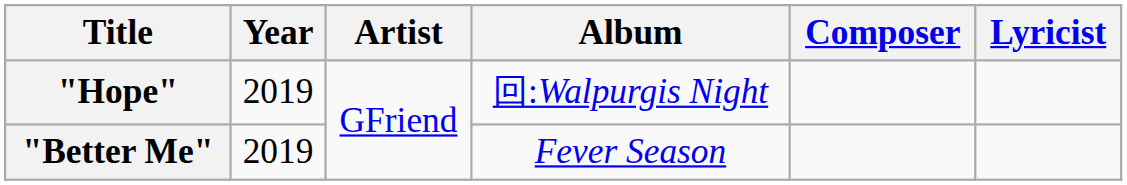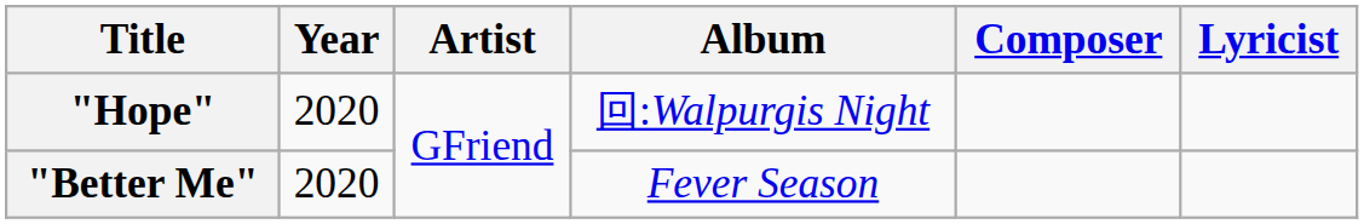"Hope" | Year: 2019 -> 2020
"Better Me" | Year: 2019 -> 2020
